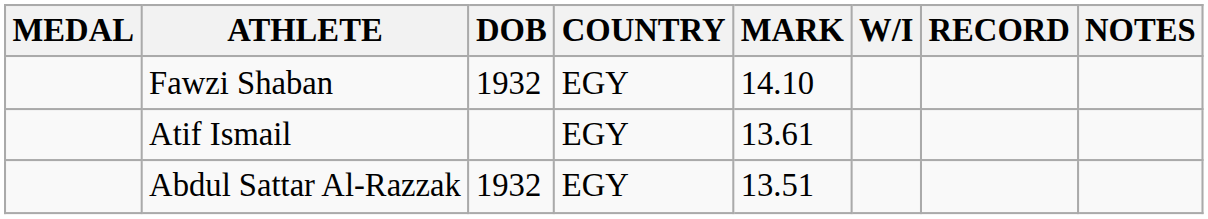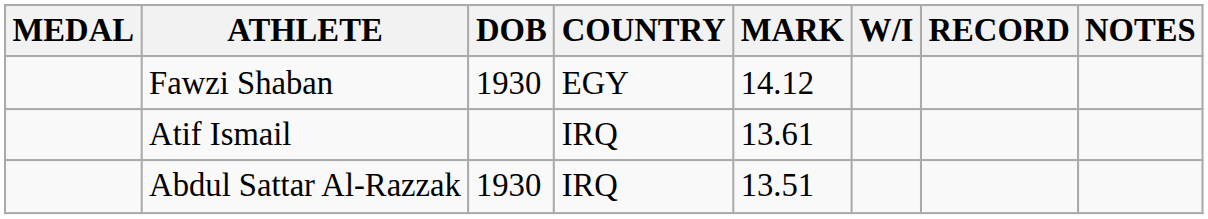Fawzi Shaban | DOB: 1932 -> 1930
Fawzi Shaban | MARK: 14.10 -> 14.12
Atif Ismail | COUNTRY: EGY -> IRQ
Abdul Sattar Al-Razzak | DOB: 1932 -> 1930
Abdul Sattar Al-Razzak | COUNTRY: EGY -> IRQ
